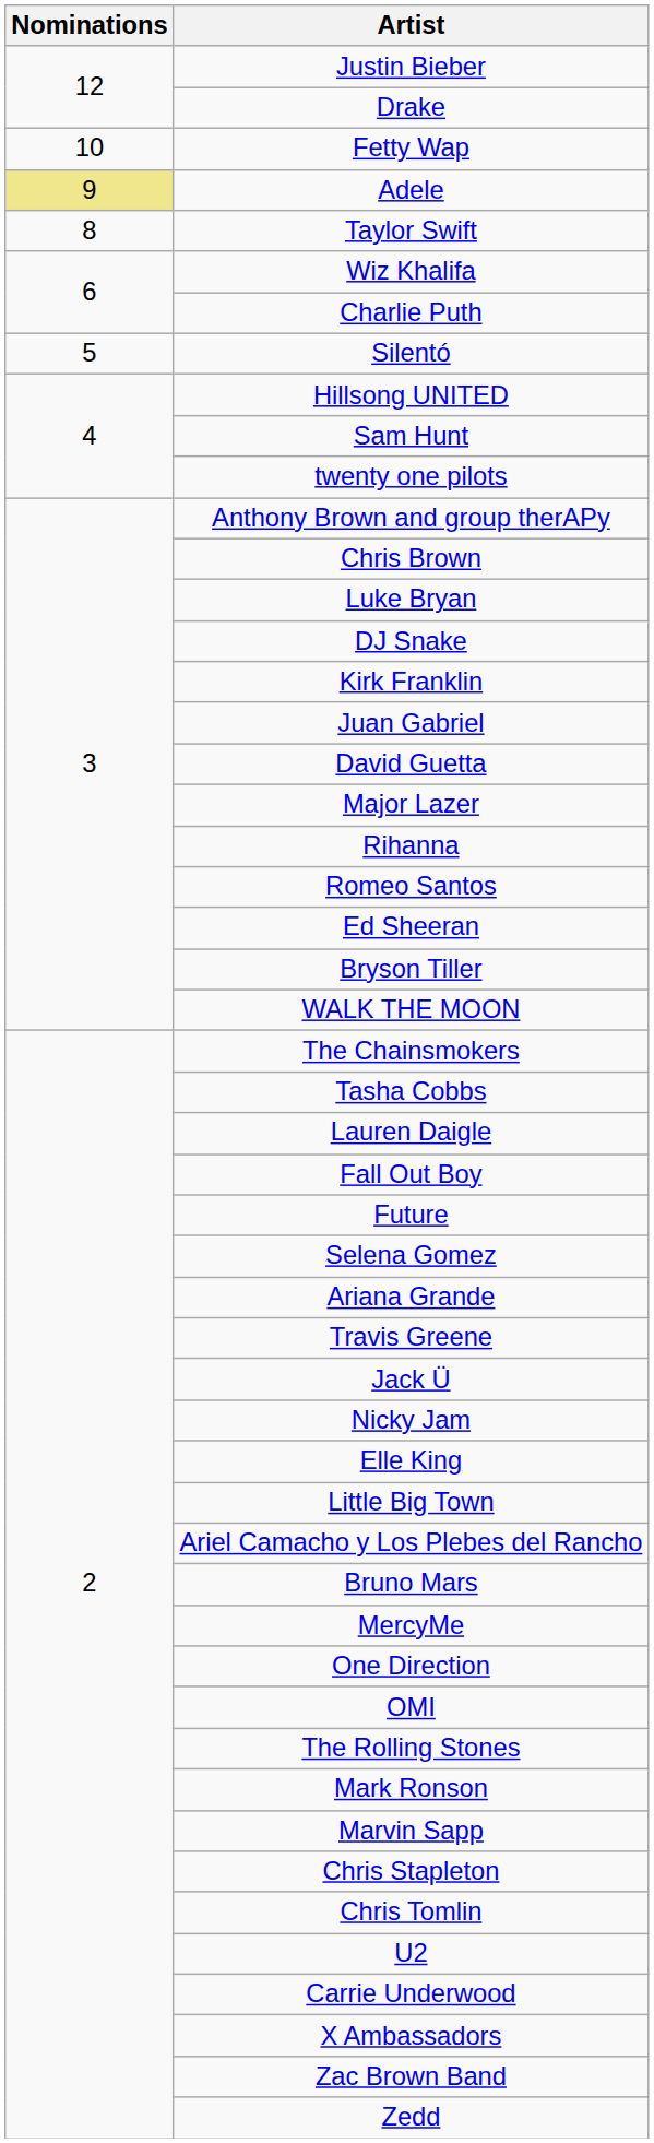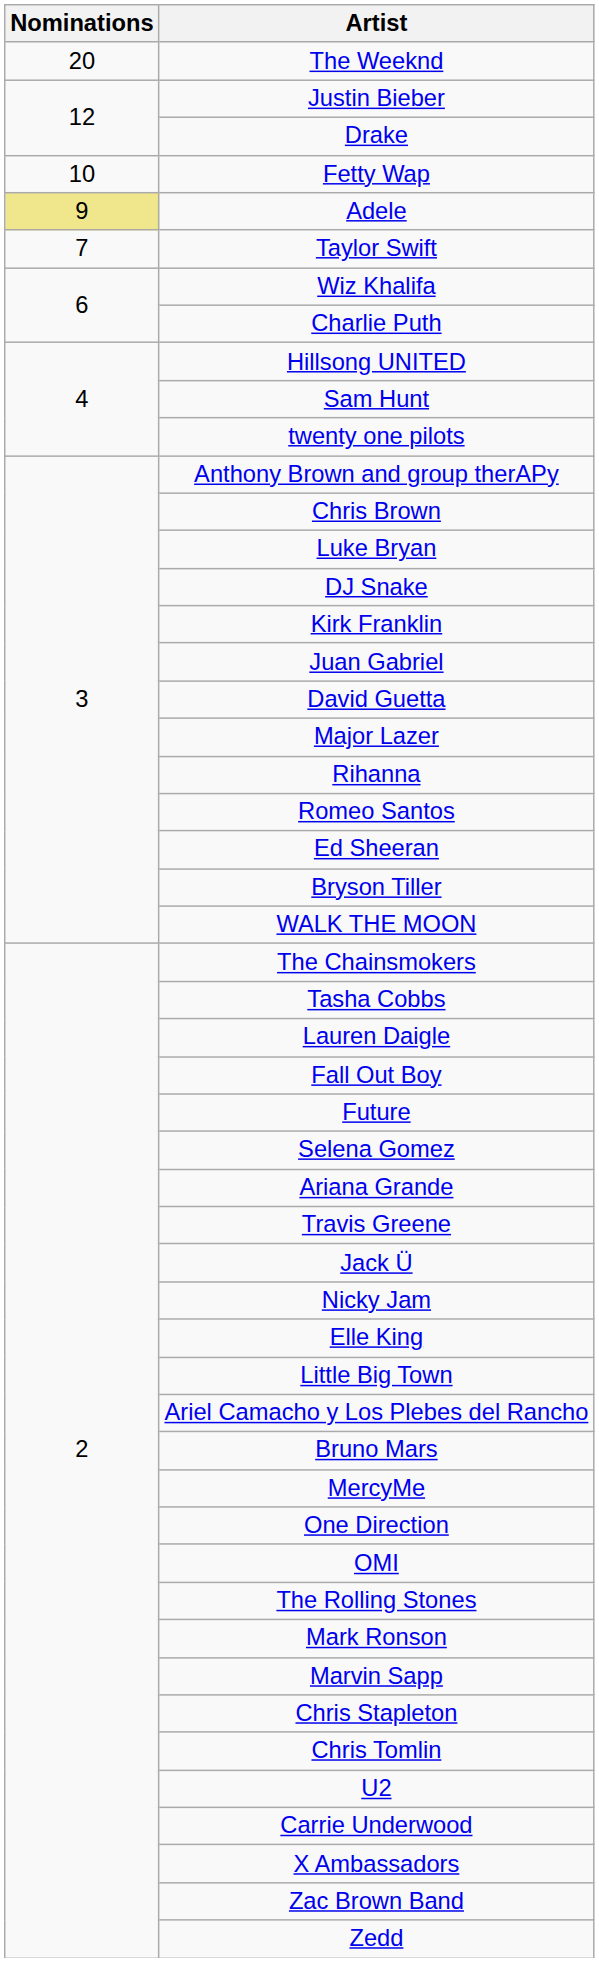+ row: 20 | The Weeknd
Taylor Swift | Nominations: 8 -> 7
- row: 5 | Silentó
